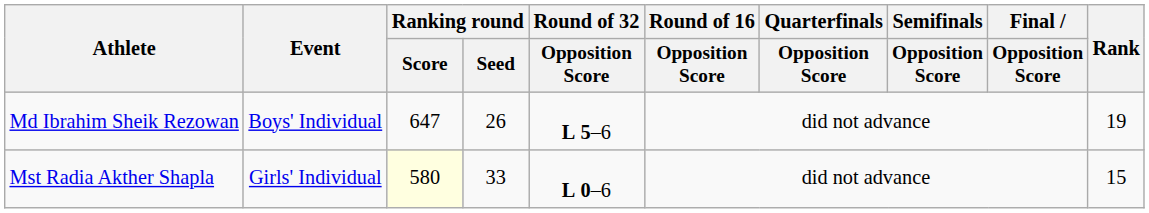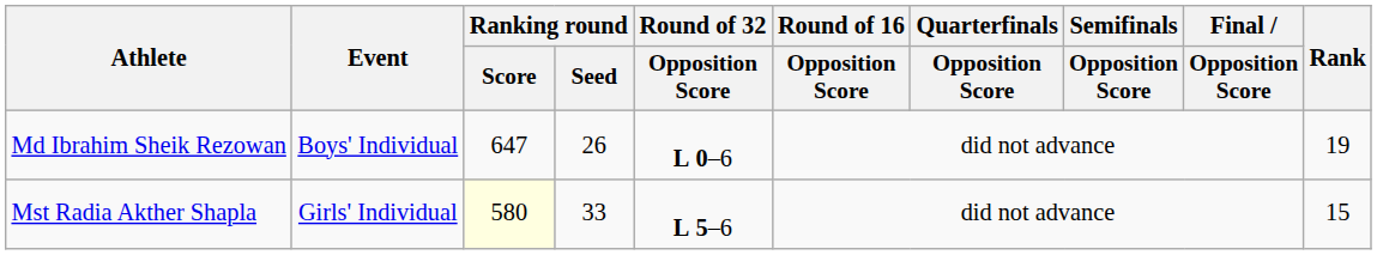Md Ibrahim Sheik Rezowan | Round of 32 / Opposition Score: L 5–6 -> L 0–6
Mst Radia Akther Shapla | Round of 32 / Opposition Score: L 0–6 -> L 5–6
